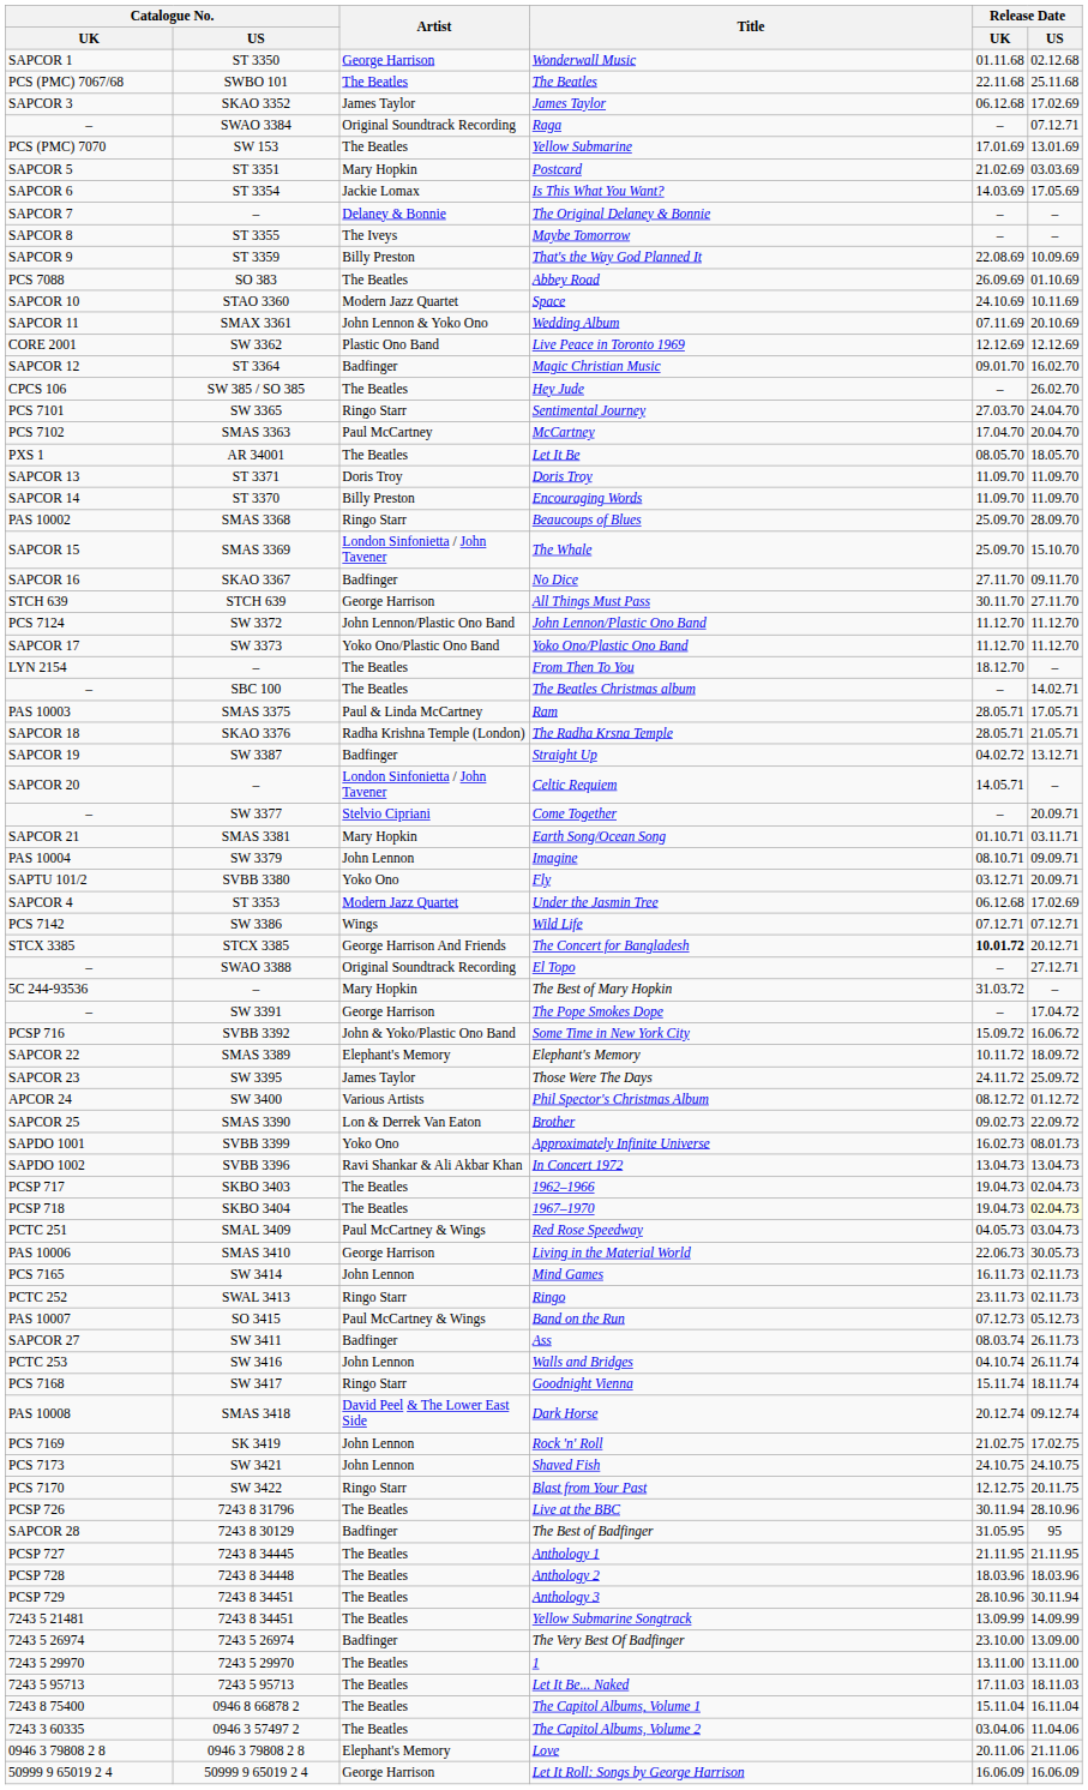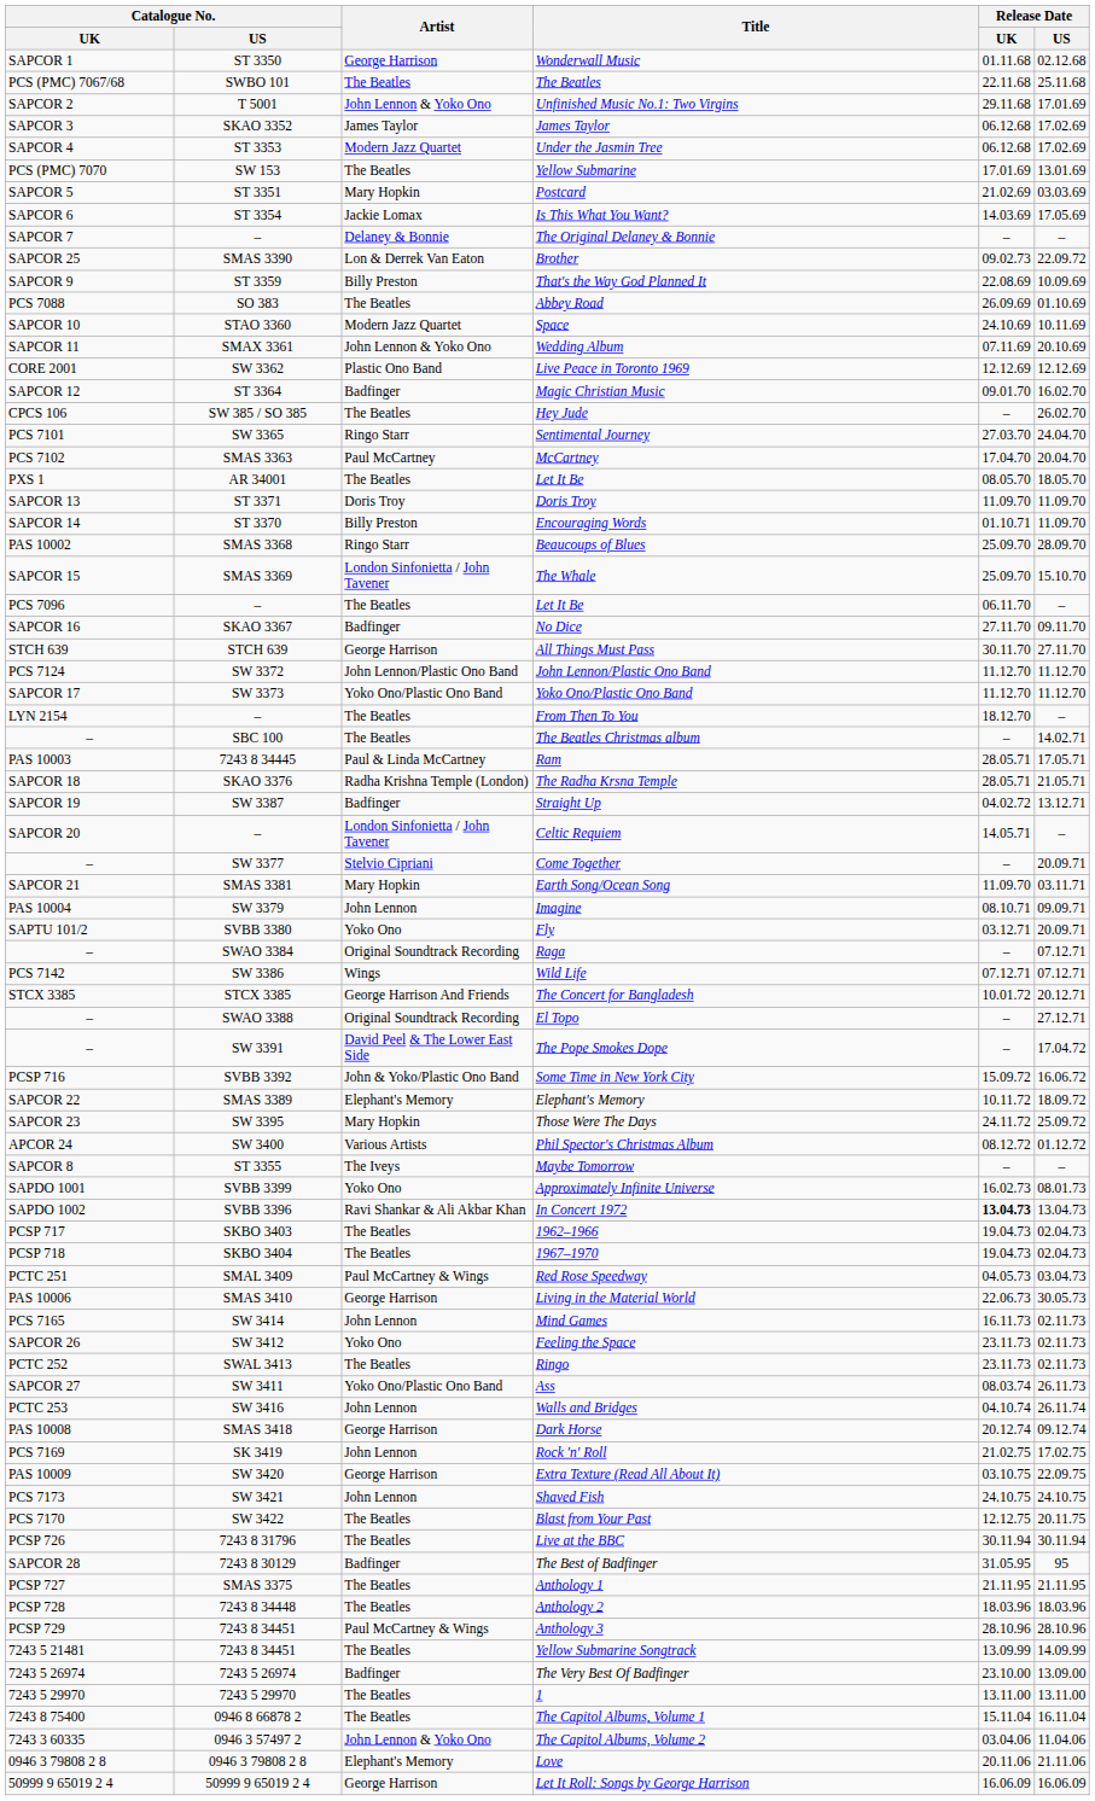+ row: SAPCOR 2 | T 5001 | John Lennon & Yoko Ono | Unfinished Music No.1: Two Virgins | 29.11.68 | 17.01.69
rows swapped: Under the Jasmin Tree <-> Raga
rows swapped: Maybe Tomorrow <-> Brother
Encouraging Words | Release Date / UK: 11.09.70 -> 01.10.71
+ row: PCS 7096 | – | The Beatles | Let It Be | 06.11.70 | –
Ram | Catalogue No. / US: SMAS 3375 -> 7243 8 34445
Earth Song/Ocean Song | Release Date / UK: 01.10.71 -> 11.09.70
The Concert for Bangladesh | Release Date / UK: bold -> normal
- row: 5C 244-93536 | – | Mary Hopkin | The Best of Mary Hopkin | 31.03.72 | –
The Pope Smokes Dope | Artist: George Harrison -> David Peel & The Lower East Side
Those Were The Days | Artist: James Taylor -> Mary Hopkin
In Concert 1972 | Release Date / UK: normal -> bold
1967–1970 | Release Date / US: lightyellow background -> no background
+ row: SAPCOR 26 | SW 3412 | Yoko Ono | Feeling the Space | 23.11.73 | 02.11.73
Ringo | Artist: Ringo Starr -> The Beatles
- row: PAS 10007 | SO 3415 | Paul McCartney & Wings | Band on the Run | 07.12.73 | 05.12.73
Ass | Artist: Badfinger -> Yoko Ono/Plastic Ono Band
- row: PCS 7168 | SW 3417 | Ringo Starr | Goodnight Vienna | 15.11.74 | 18.11.74
Dark Horse | Artist: David Peel & The Lower East Side -> George Harrison
+ row: PAS 10009 | SW 3420 | George Harrison | Extra Texture (Read All About It) | 03.10.75 | 22.09.75
Blast from Your Past | Artist: Ringo Starr -> The Beatles
Live at the BBC | Release Date / US: 28.10.96 -> 30.11.94
Anthology 1 | Catalogue No. / US: 7243 8 34445 -> SMAS 3375
Anthology 3 | Artist: The Beatles -> Paul McCartney & Wings
Anthology 3 | Release Date / US: 30.11.94 -> 28.10.96
- row: 7243 5 95713 | 7243 5 95713 | The Beatles | Let It Be... Naked | 17.11.03 | 18.11.03
The Capitol Albums, Volume 2 | Artist: The Beatles -> John Lennon & Yoko Ono
